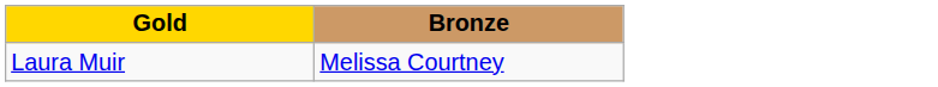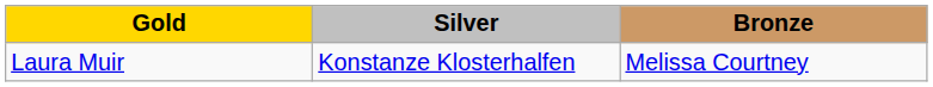+ column: Silver | Konstanze Klosterhalfen
